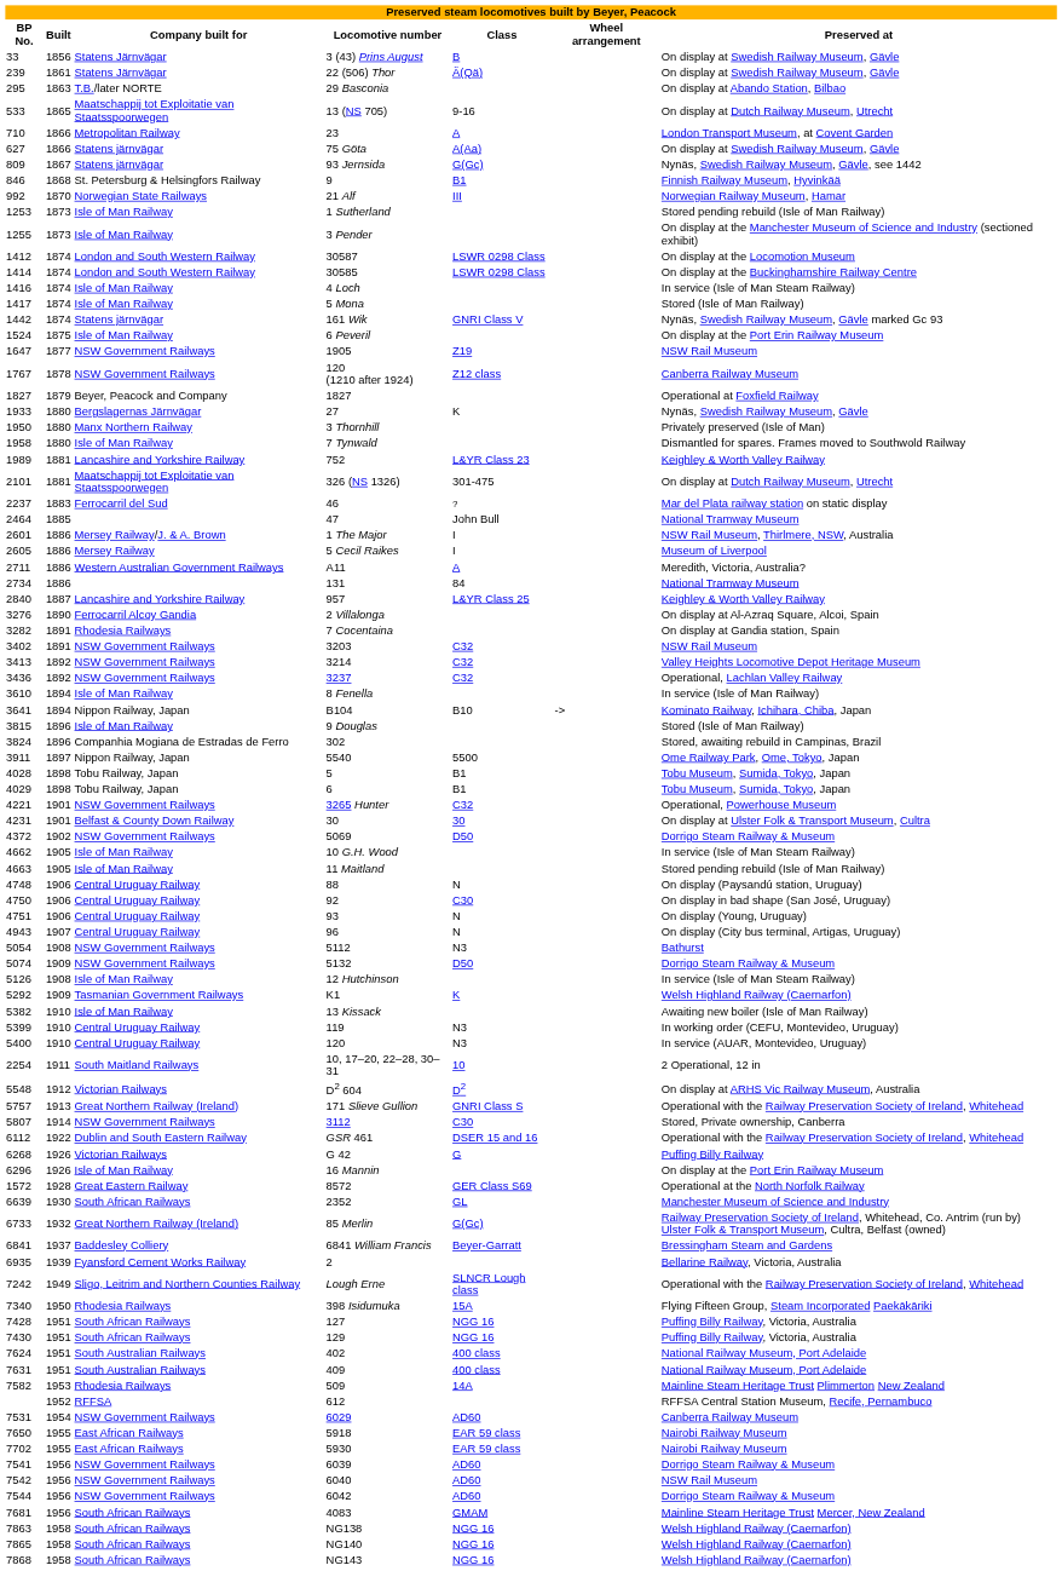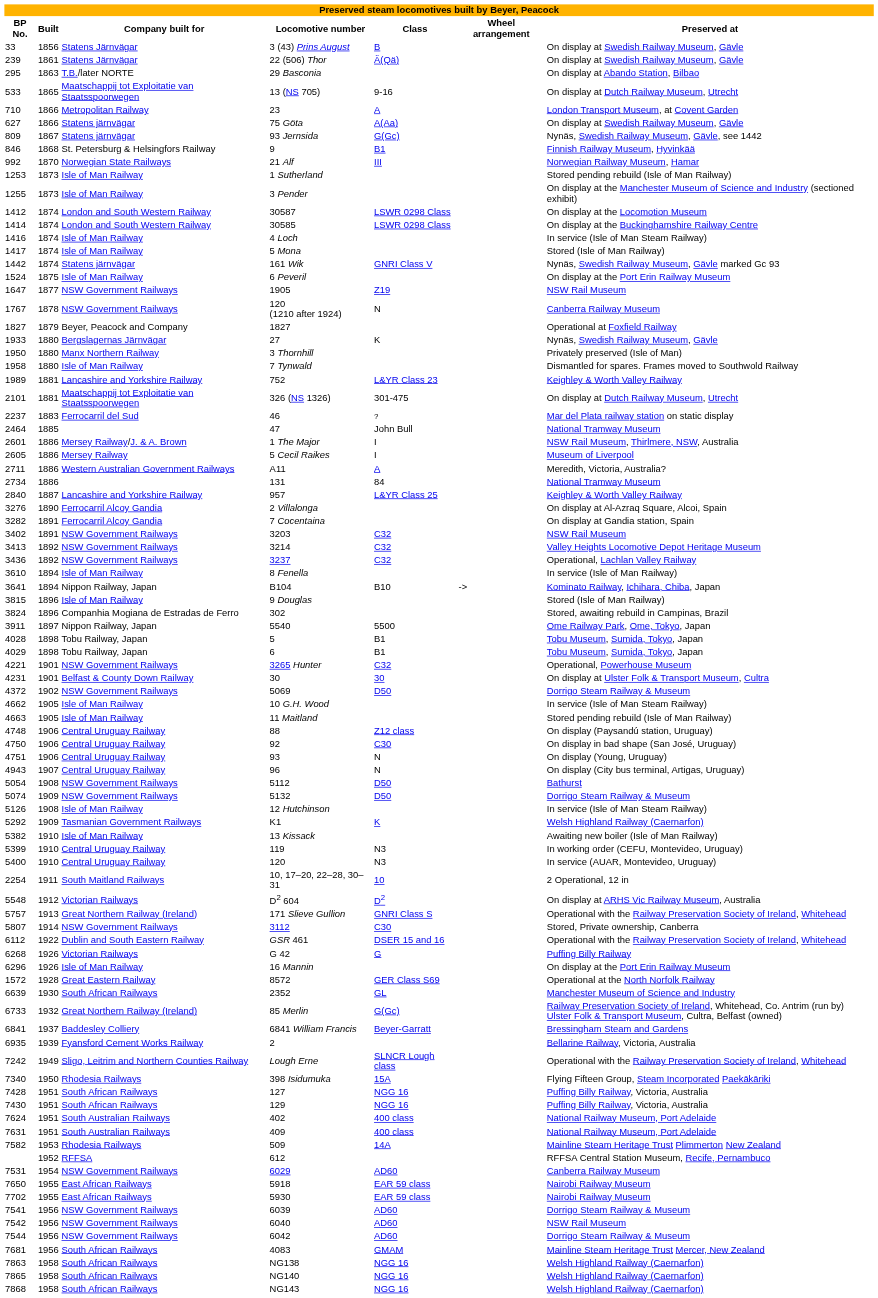1767 | Class: Z12 class -> N
3282 | Company built for: Rhodesia Railways -> Ferrocarril Alcoy Gandia
4748 | Class: N -> Z12 class
5054 | Class: N3 -> D50
